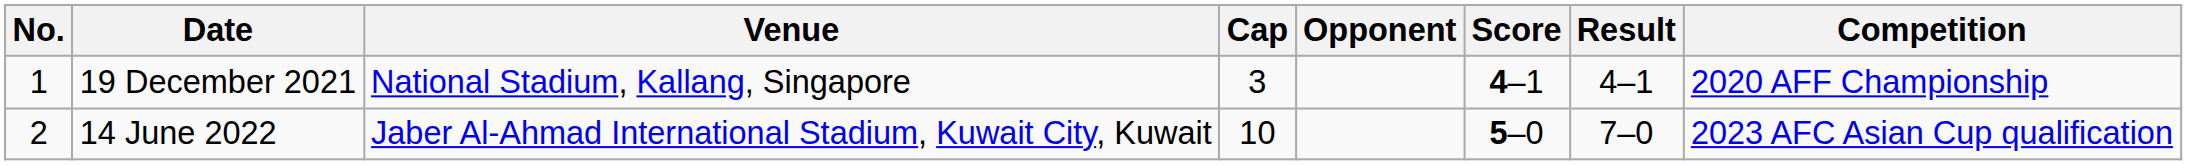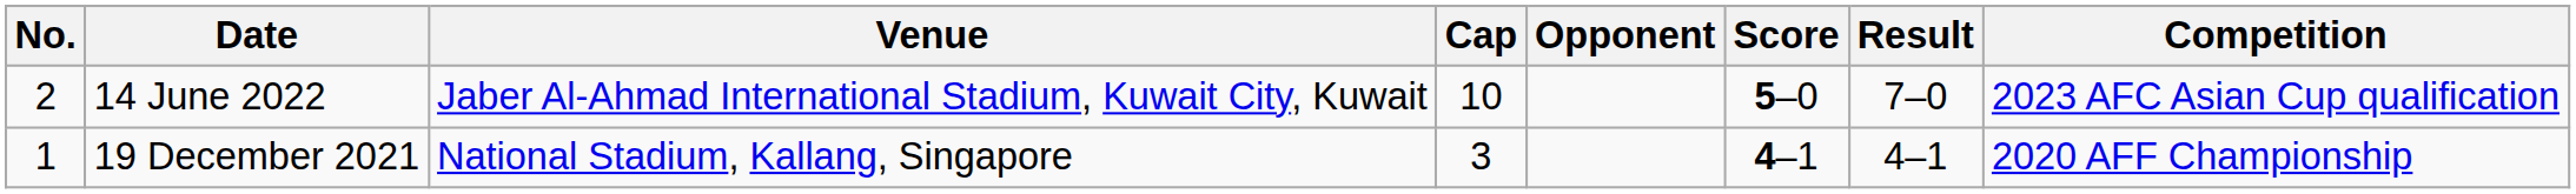rows swapped: 19 December 2021 <-> 14 June 2022
